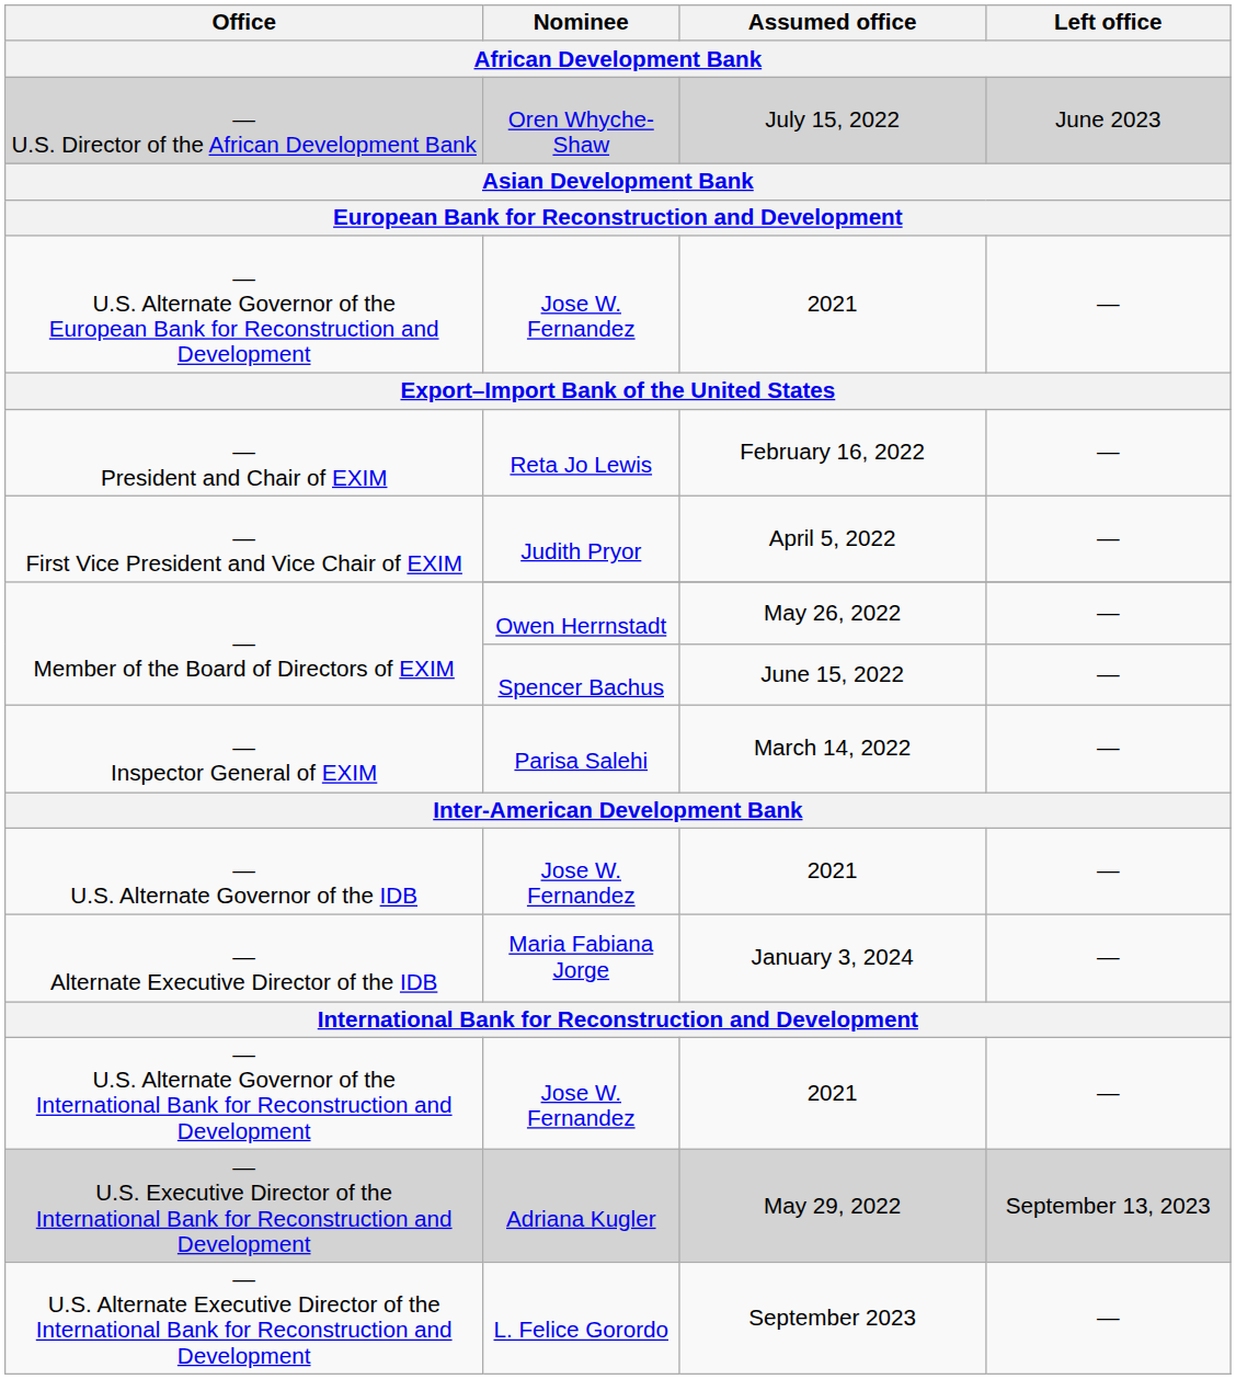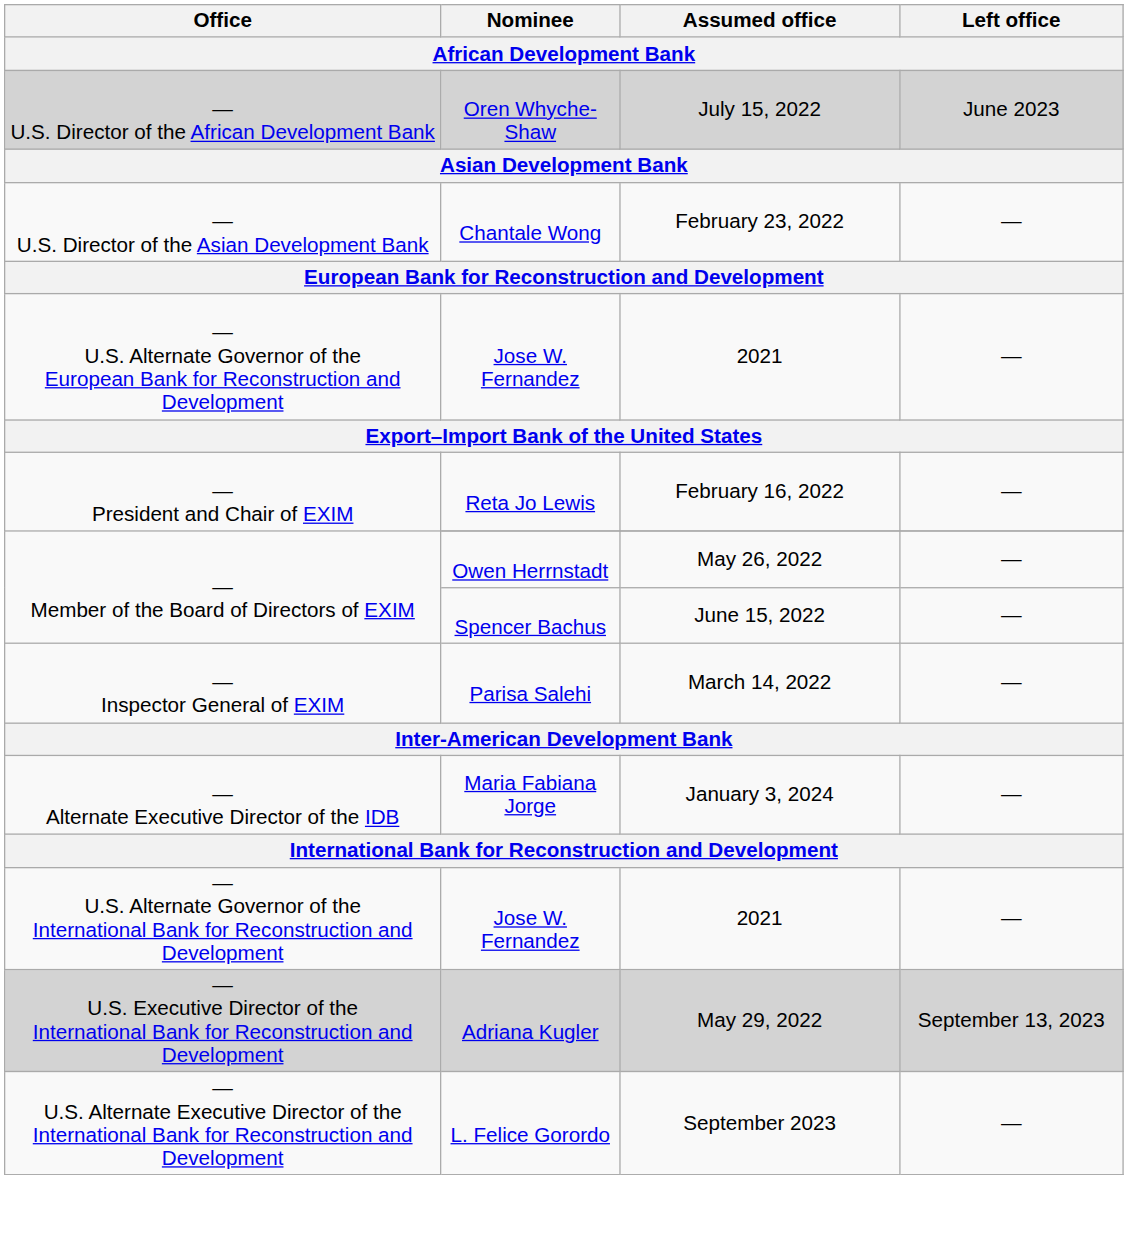+ row: — U.S. Director of the Asian Development Bank | Chantale Wong | February 23, 2022 | —
- row: — First Vice President and Vice Chair of EXIM | Judith Pryor | April 5, 2022 | —
- row: — U.S. Alternate Governor of the IDB | Jose W. Fernandez | 2021 | —
